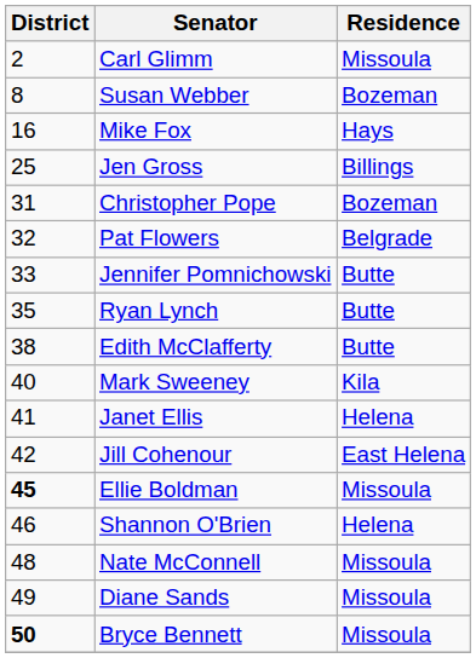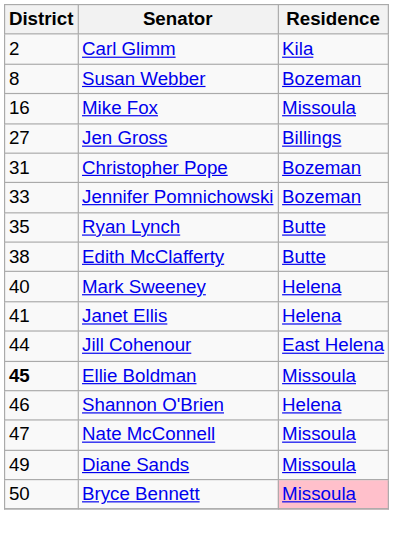Carl Glimm | Residence: Missoula -> Kila
Mike Fox | Residence: Hays -> Missoula
Jen Gross | District: 25 -> 27
- row: 32 | Pat Flowers | Belgrade
Jennifer Pomnichowski | Residence: Butte -> Bozeman
Mark Sweeney | Residence: Kila -> Helena
Jill Cohenour | District: 42 -> 44
Nate McConnell | District: 48 -> 47
Bryce Bennett | District: bold -> normal
Bryce Bennett | Residence: no background -> pink background
